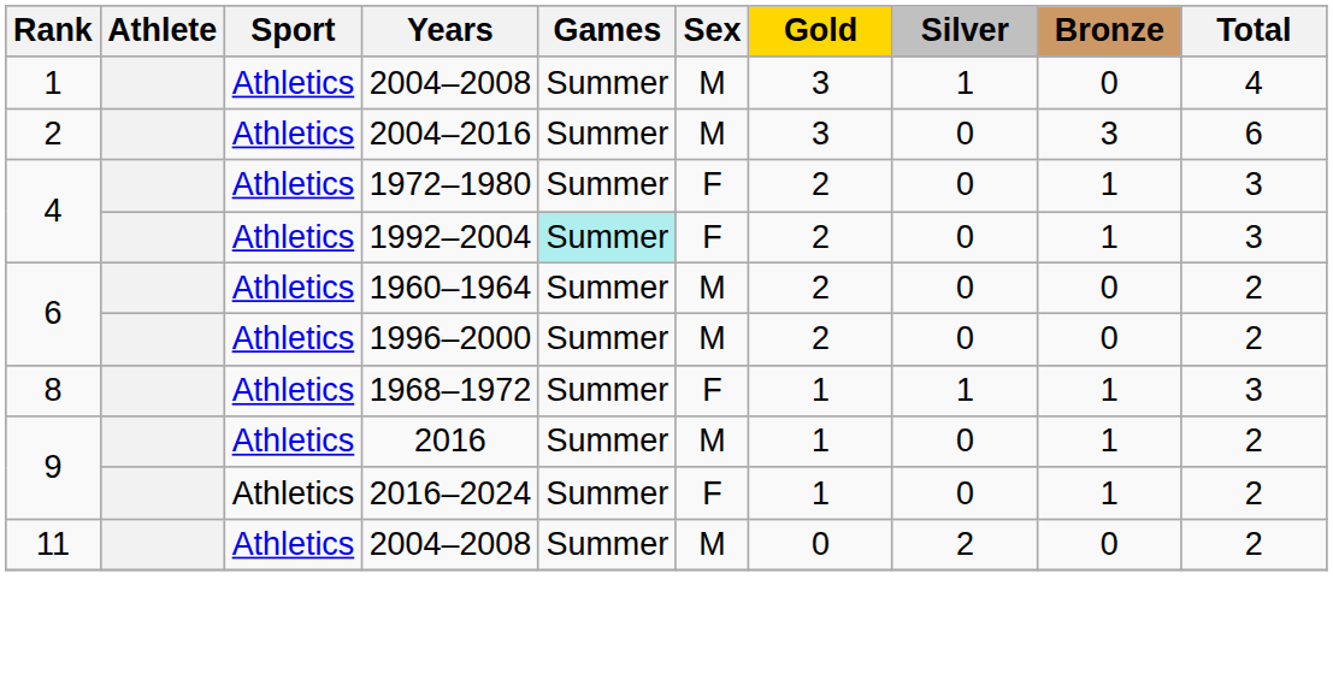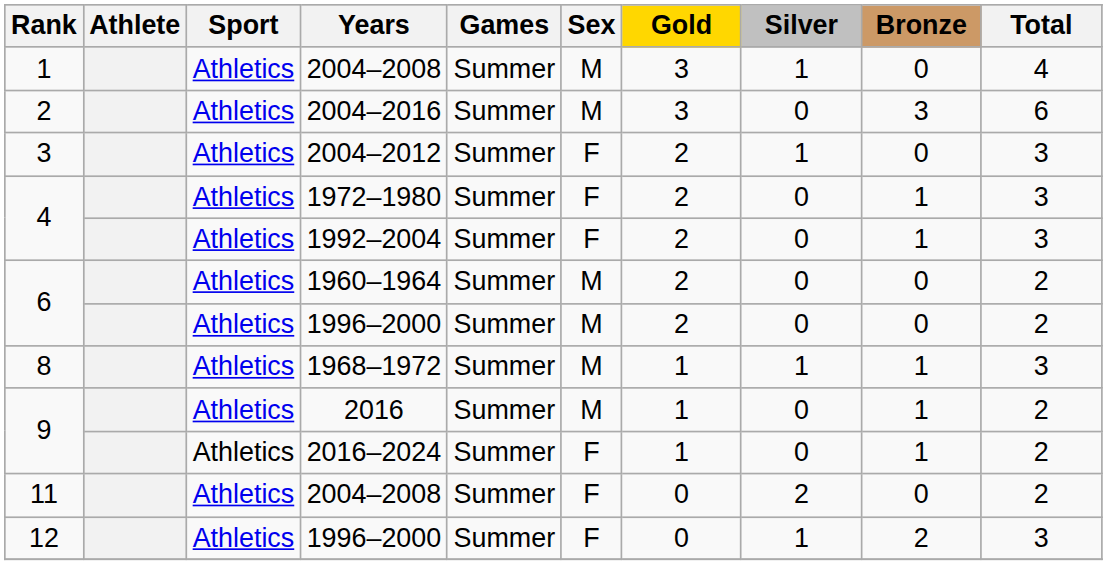+ row: 3 | Athletics | 2004–2012 | Summer | F | 2 | 1 | 0 | 3
1992–2004 | Games: paleturquoise background -> no background
1968–1972 | Sex: F -> M
11 / 2004–2008 | Sex: M -> F
+ row: 12 | Athletics | 1996–2000 | Summer | F | 0 | 1 | 2 | 3
